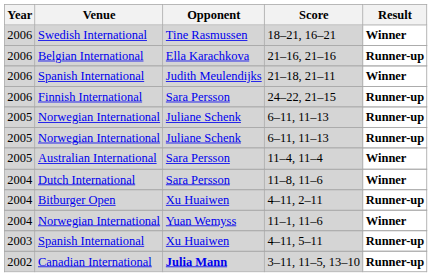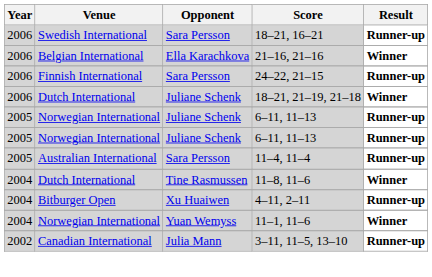18–21, 16–21 | Opponent: Tine Rasmussen -> Sara Persson
18–21, 16–21 | Result: Winner -> Runner-up
21–16, 21–16 | Result: Runner-up -> Winner
- row: 2006 | Spanish International | Judith Meulendijks | 21–18, 21–11 | Winner
+ row: 2006 | Dutch International | Juliane Schenk | 18–21, 21–19, 21–18 | Winner
11–4, 11–4 | Result: Winner -> Runner-up
11–8, 11–6 | Opponent: Sara Persson -> Tine Rasmussen
- row: 2003 | Spanish International | Xu Huaiwen | 4–11, 5–11 | Runner-up
3–11, 11–5, 13–10 | Opponent: bold -> normal
